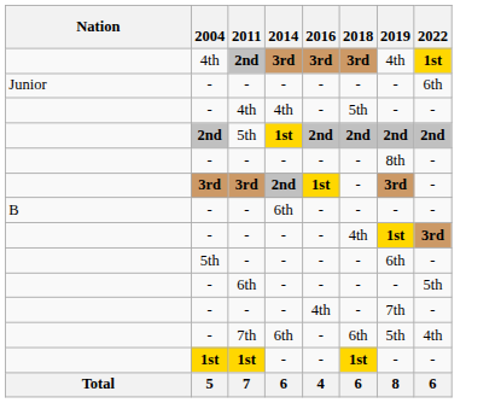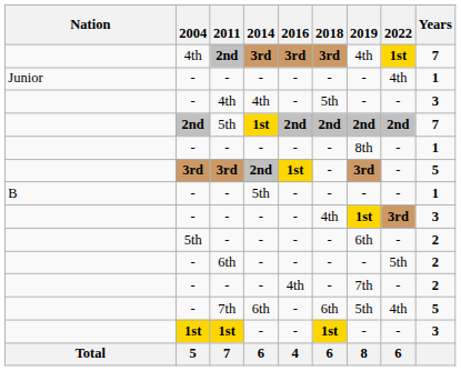+ column: Years | 7 | 1 | 3 | 7 | 1 | 5 | 1 | 3 | 2 | 2 | 2 | 5 | 3
Junior / - | 2022: 6th -> 4th
B / - | 2014: 6th -> 5th
